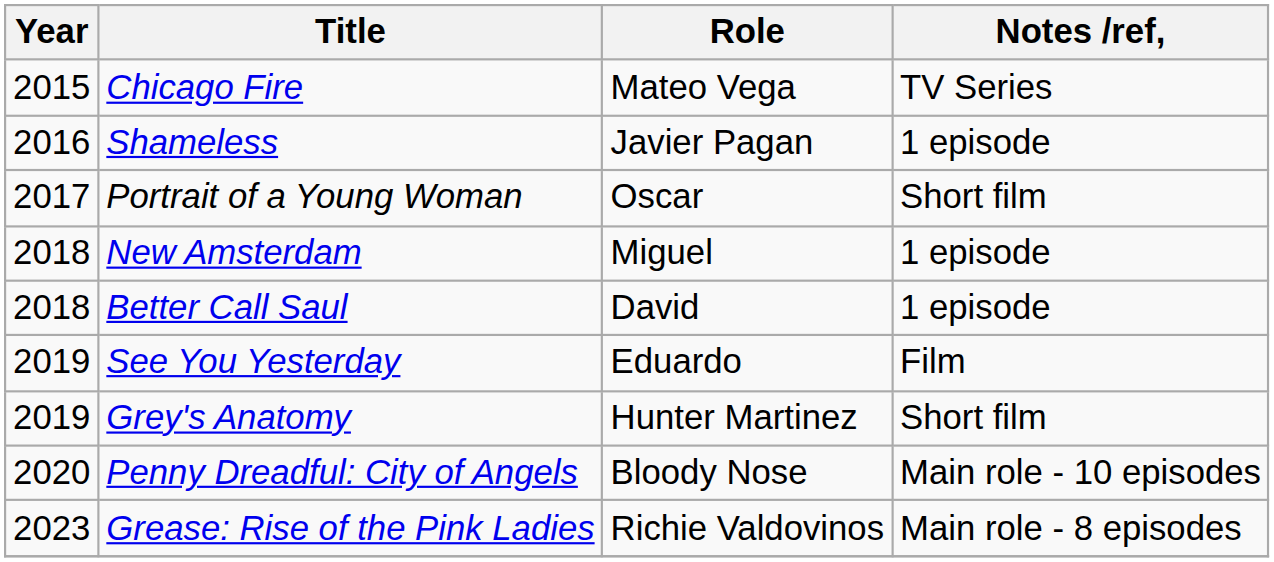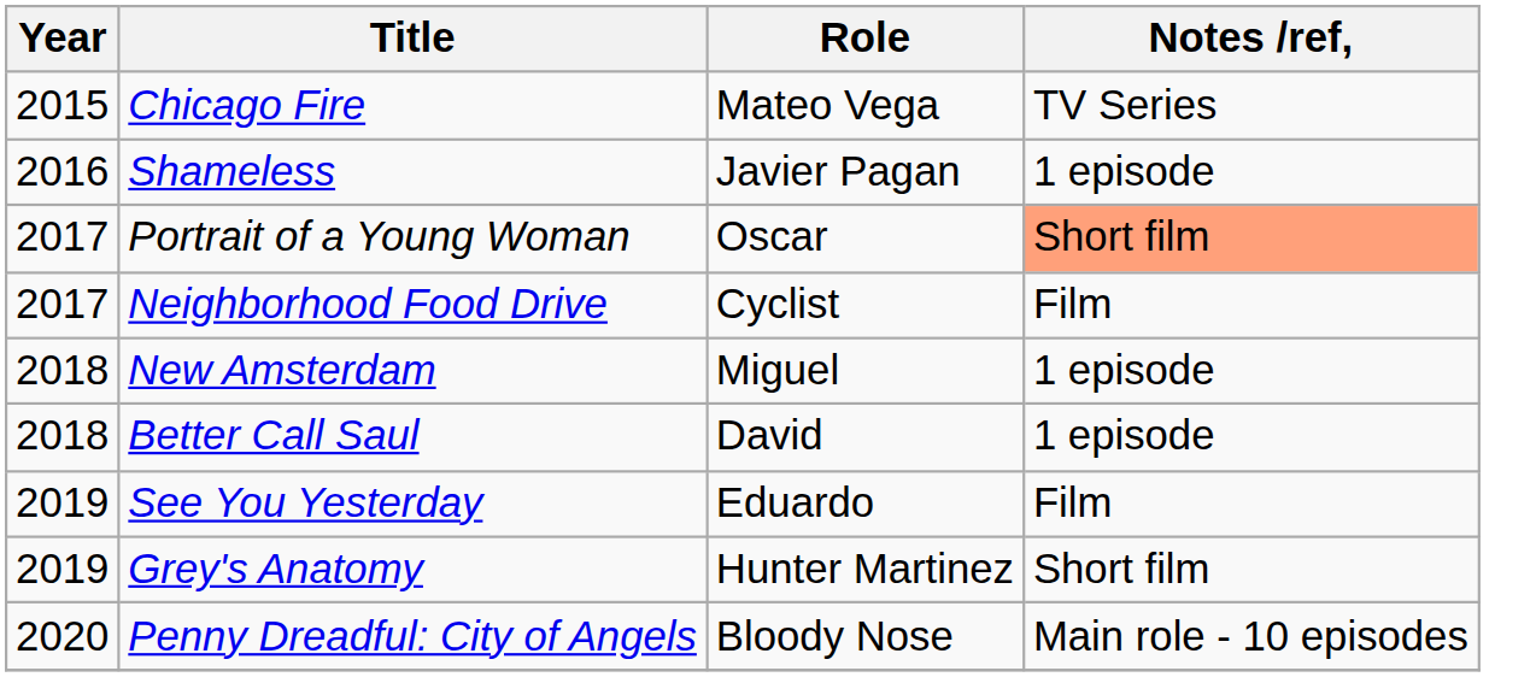Portrait of a Young Woman | Notes /ref,: no background -> lightsalmon background
+ row: 2017 | Neighborhood Food Drive | Cyclist | Film
- row: 2023 | Grease: Rise of the Pink Ladies | Richie Valdovinos | Main role - 8 episodes
